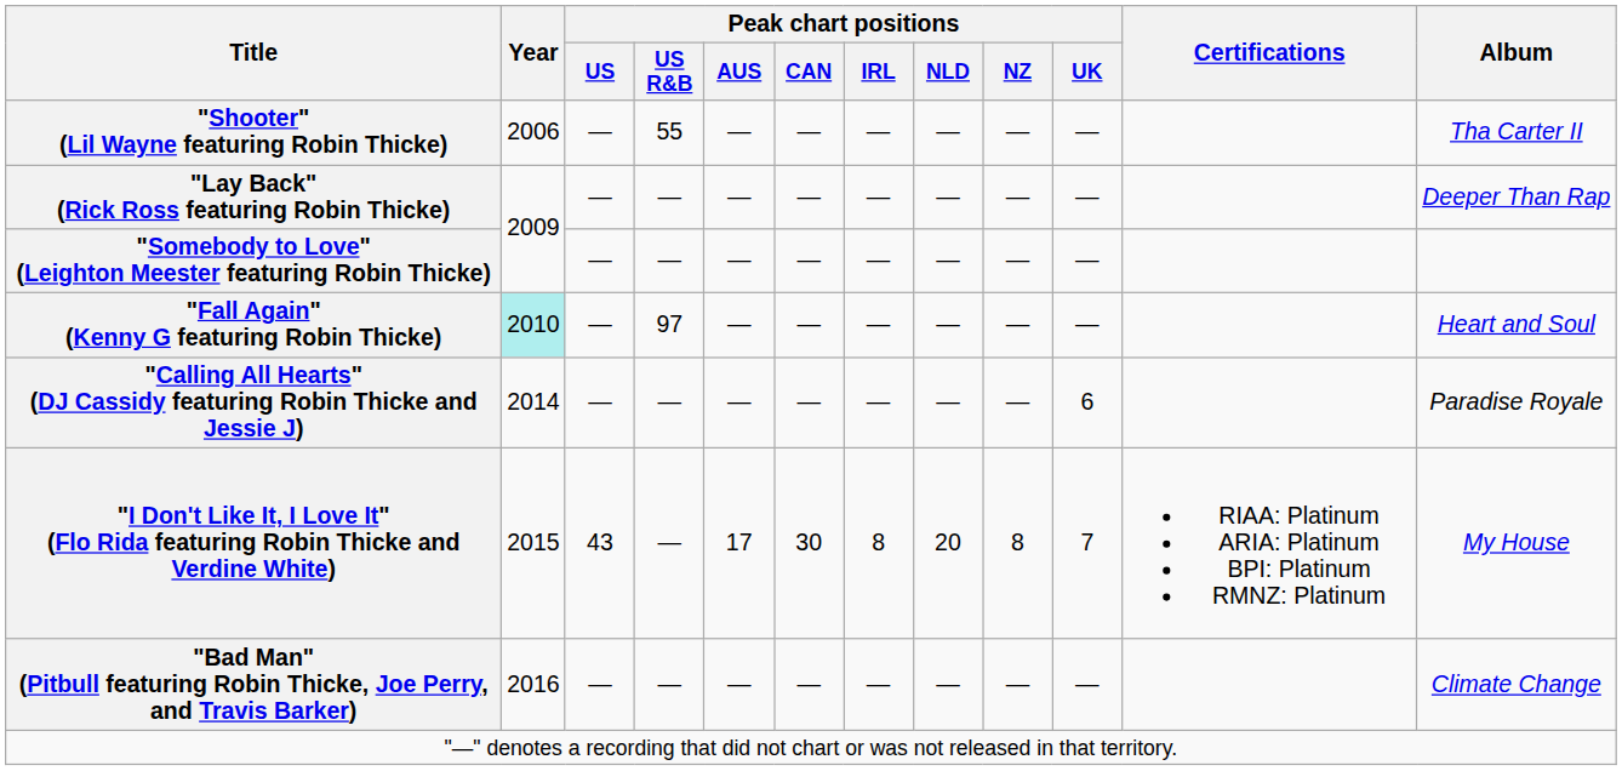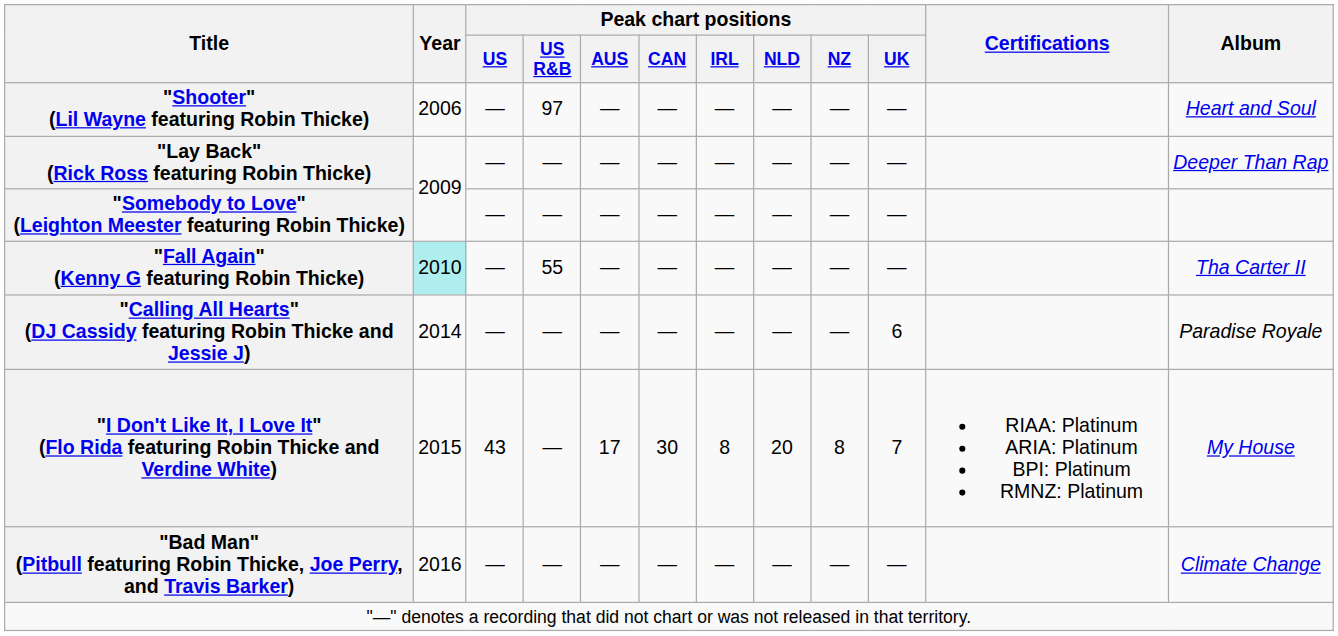"Shooter" (Lil Wayne featuring Robin Thicke) | Peak chart positions / US R&B: 55 -> 97
"Shooter" (Lil Wayne featuring Robin Thicke) | Album: Tha Carter II -> Heart and Soul
"Fall Again" (Kenny G featuring Robin Thicke) | Peak chart positions / US R&B: 97 -> 55
"Fall Again" (Kenny G featuring Robin Thicke) | Album: Heart and Soul -> Tha Carter II
